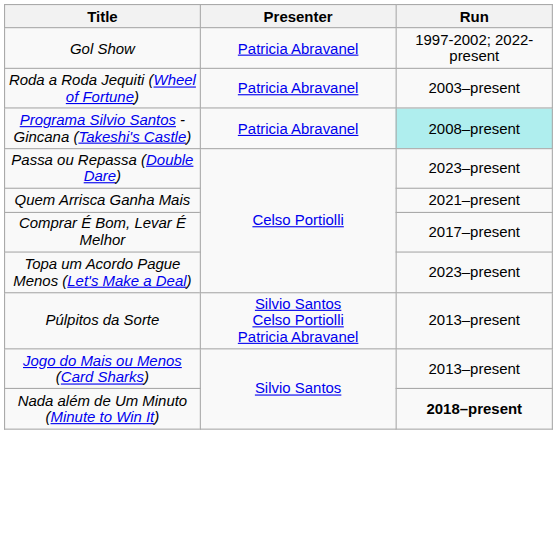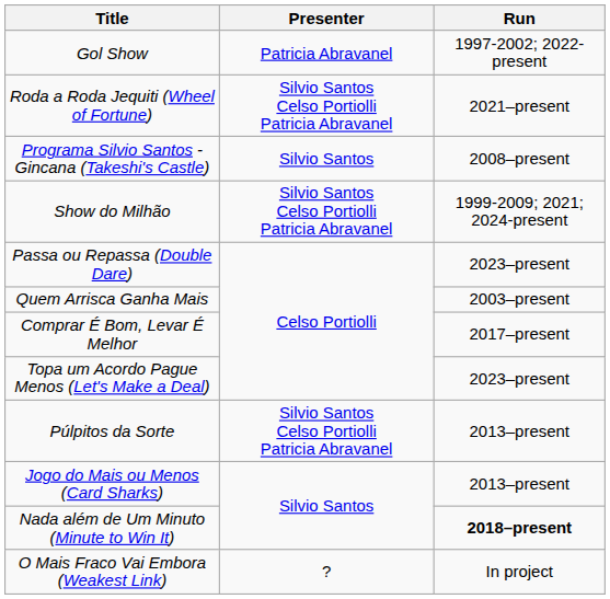Roda a Roda Jequiti (Wheel of Fortune) | Presenter: Patricia Abravanel -> Silvio Santos Celso Portiolli Patricia Abravanel
Roda a Roda Jequiti (Wheel of Fortune) | Run: 2003–present -> 2021–present
Programa Silvio Santos - Gincana (Takeshi's Castle) | Presenter: Patricia Abravanel -> Silvio Santos
Programa Silvio Santos - Gincana (Takeshi's Castle) | Run: paleturquoise background -> no background
+ row: Show do Milhão | Silvio Santos Celso Portiolli Patricia Abravanel | 1999-2009; 2021; 2024-present
Quem Arrisca Ganha Mais | Run: 2021–present -> 2003–present
+ row: O Mais Fraco Vai Embora (Weakest Link) | ? | In project
